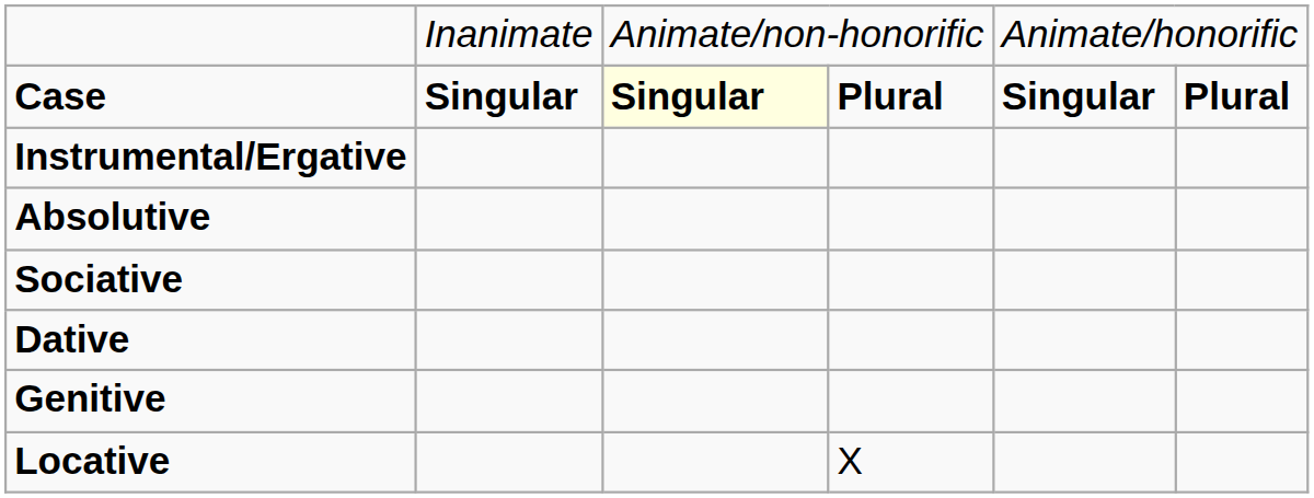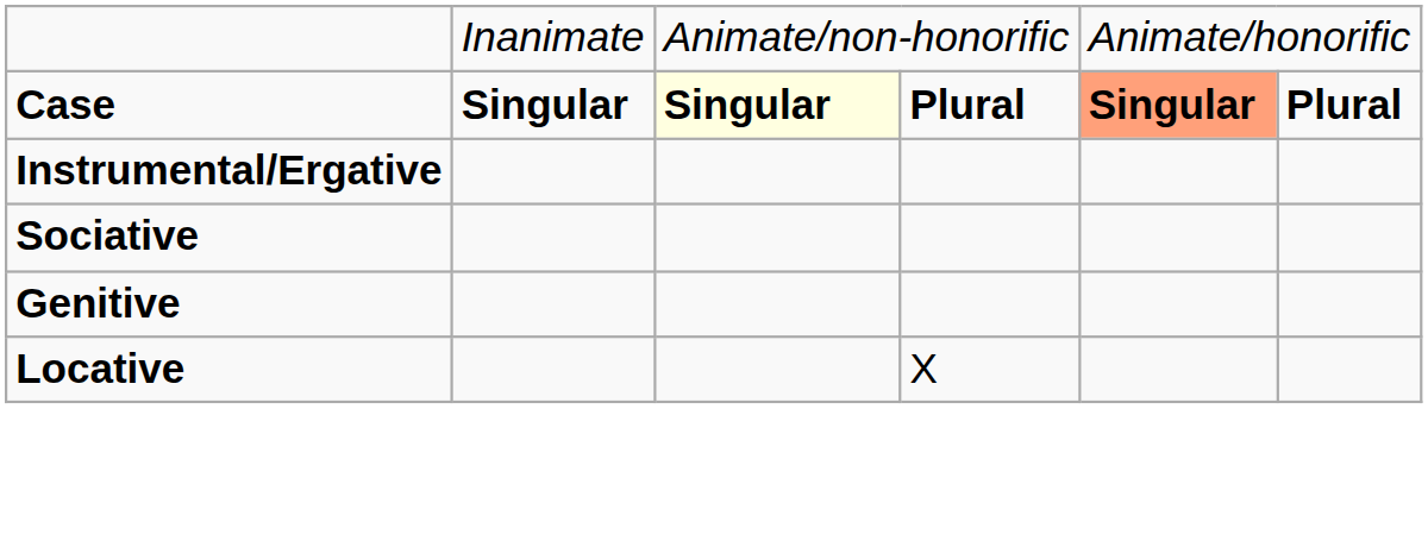Case | column 5: no background -> lightsalmon background
- row: Absolutive
- row: Dative
